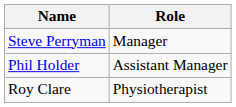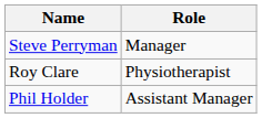rows swapped: Phil Holder <-> Roy Clare
